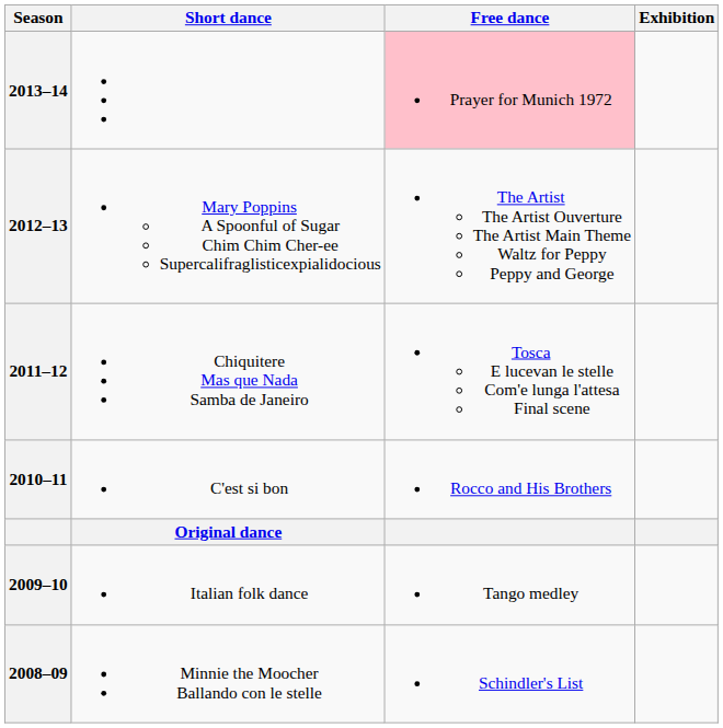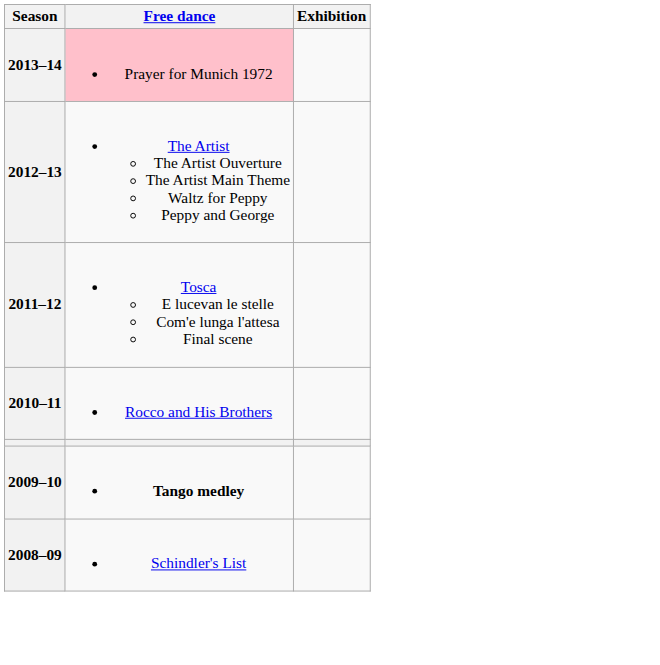- column: Short dance | Mary Poppins A Spoonful of Sugar Chim Chim Cher-ee Supercalifraglisticexpialidocious | Chiquitere Mas que Nada Samba de Janeiro | C'est si bon | Original dance | Italian folk dance | Minnie the Moocher Ballando con le stelle
2009–10 | Free dance: normal -> bold
